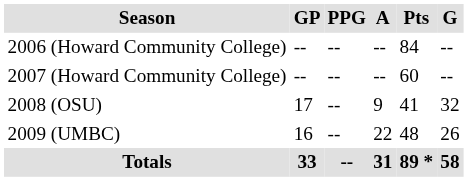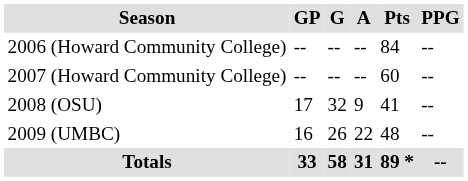columns swapped: G <-> PPG
